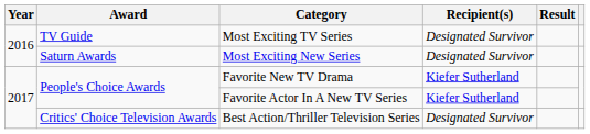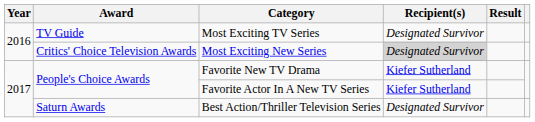Most Exciting New Series | Award: Saturn Awards -> Critics' Choice Television Awards
Most Exciting New Series | Recipient(s): no background -> lightgrey background
Best Action/Thriller Television Series | Award: Critics' Choice Television Awards -> Saturn Awards
